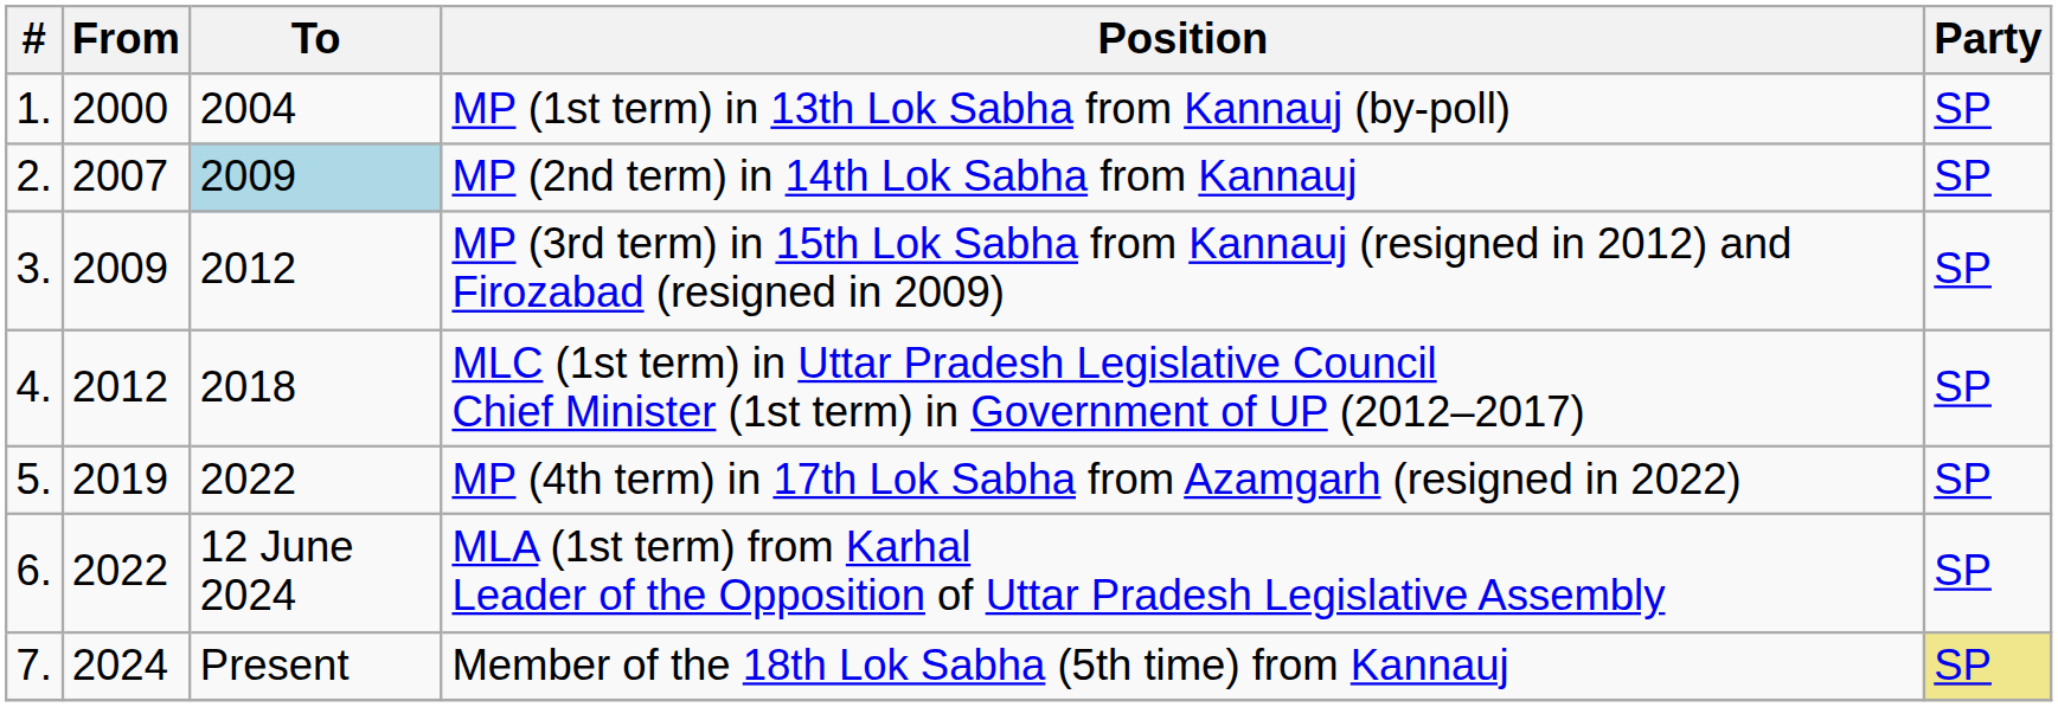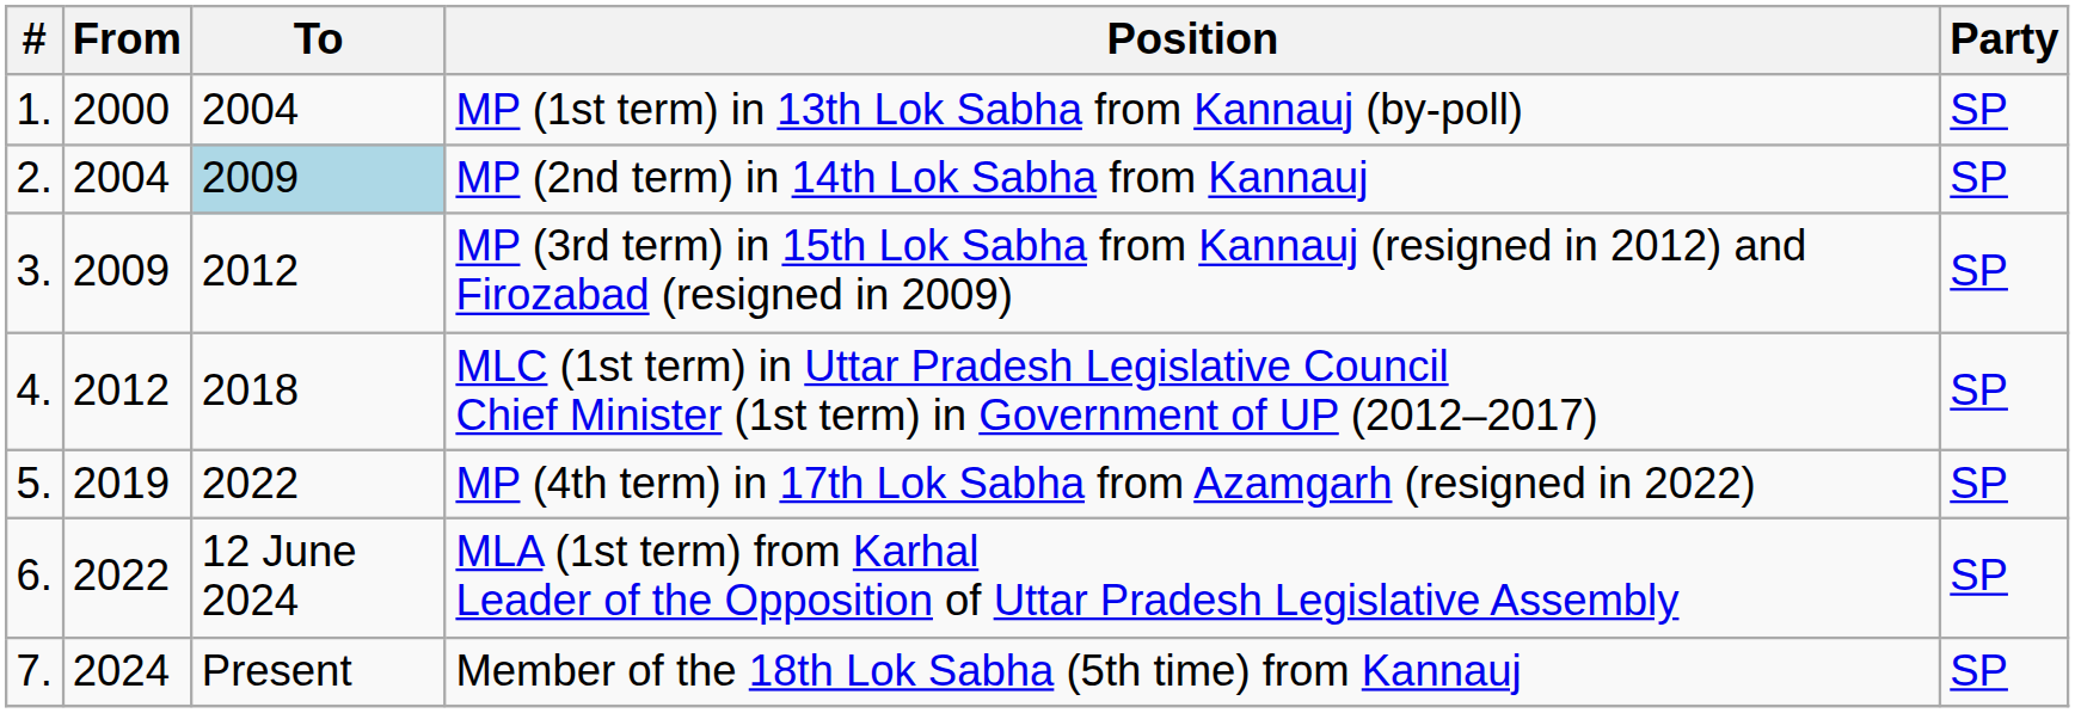MP (2nd term) in 14th Lok Sabha from Kannauj | From: 2007 -> 2004
Member of the 18th Lok Sabha (5th time) from Kannauj | Party: khaki background -> no background
